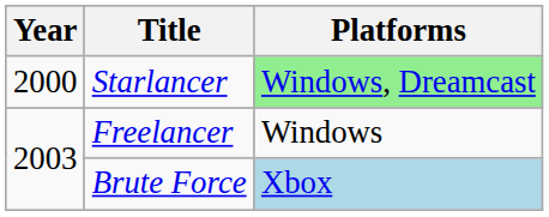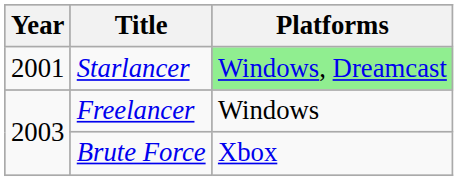Starlancer | Year: 2000 -> 2001
Brute Force | Platforms: lightblue background -> no background
